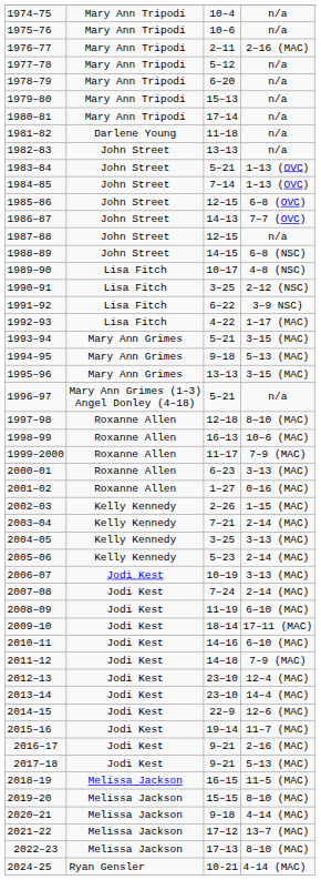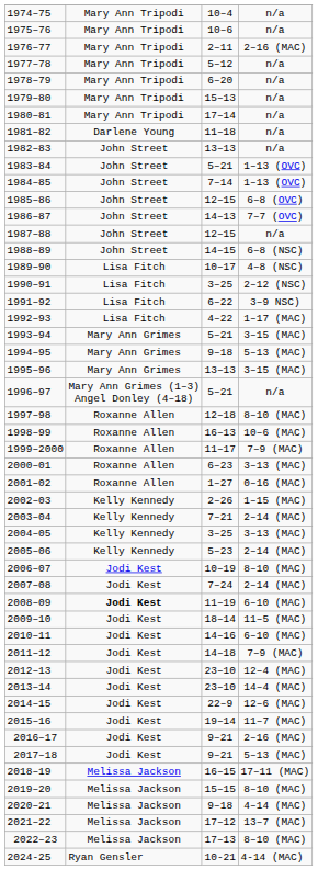2006–07 | column 4: 3–13 (MAC) -> 8–10 (MAC)
2008–09 | column 2: normal -> bold
2009–10 | column 4: 17–11 (MAC) -> 11–5 (MAC)
2018–19 | column 4: 11–5 (MAC) -> 17–11 (MAC)
